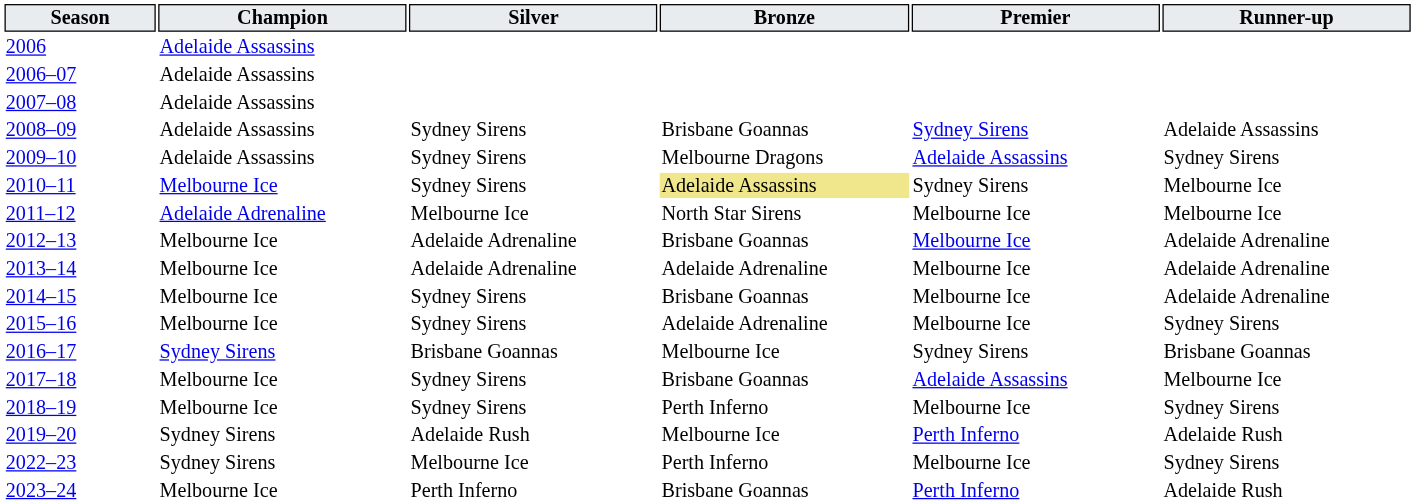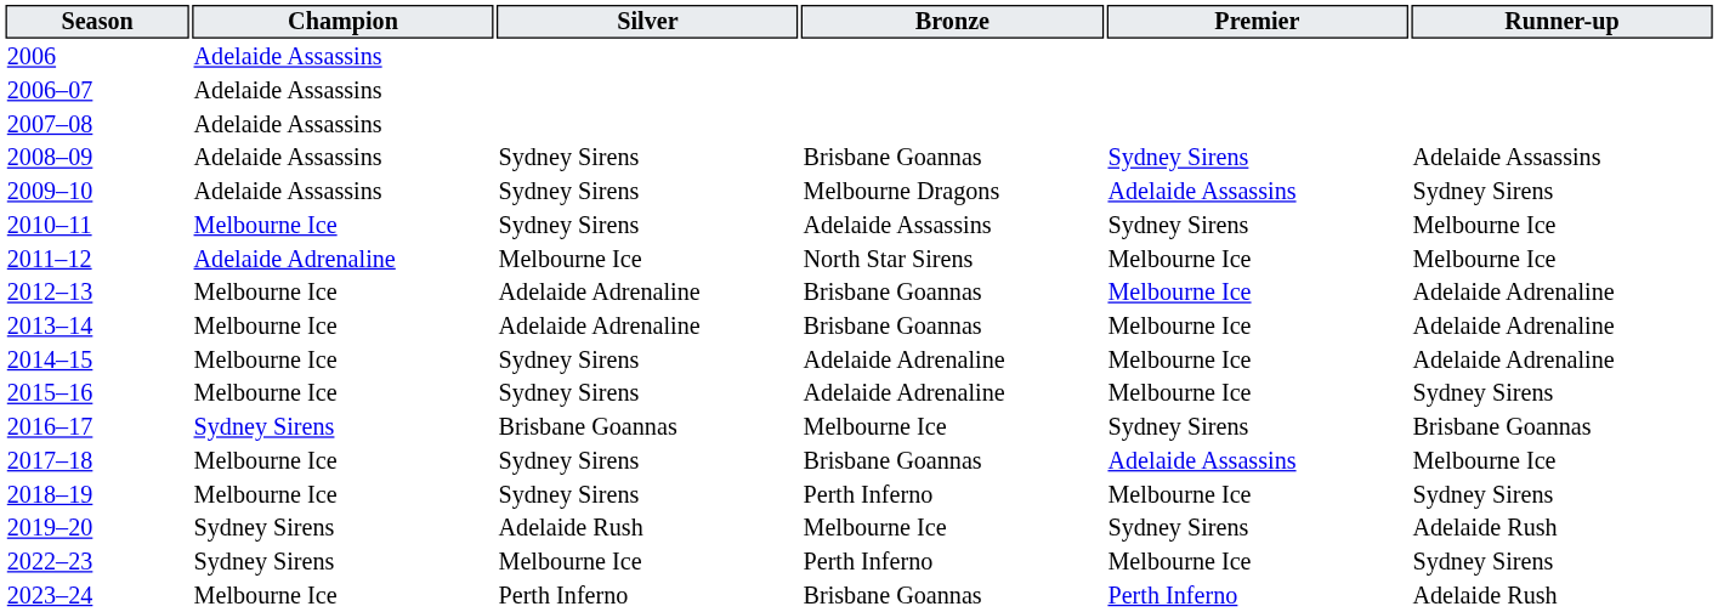2010–11 | Bronze: khaki background -> no background
2013–14 | Bronze: Adelaide Adrenaline -> Brisbane Goannas
2014–15 | Bronze: Brisbane Goannas -> Adelaide Adrenaline
2019–20 | Premier: Perth Inferno -> Sydney Sirens
